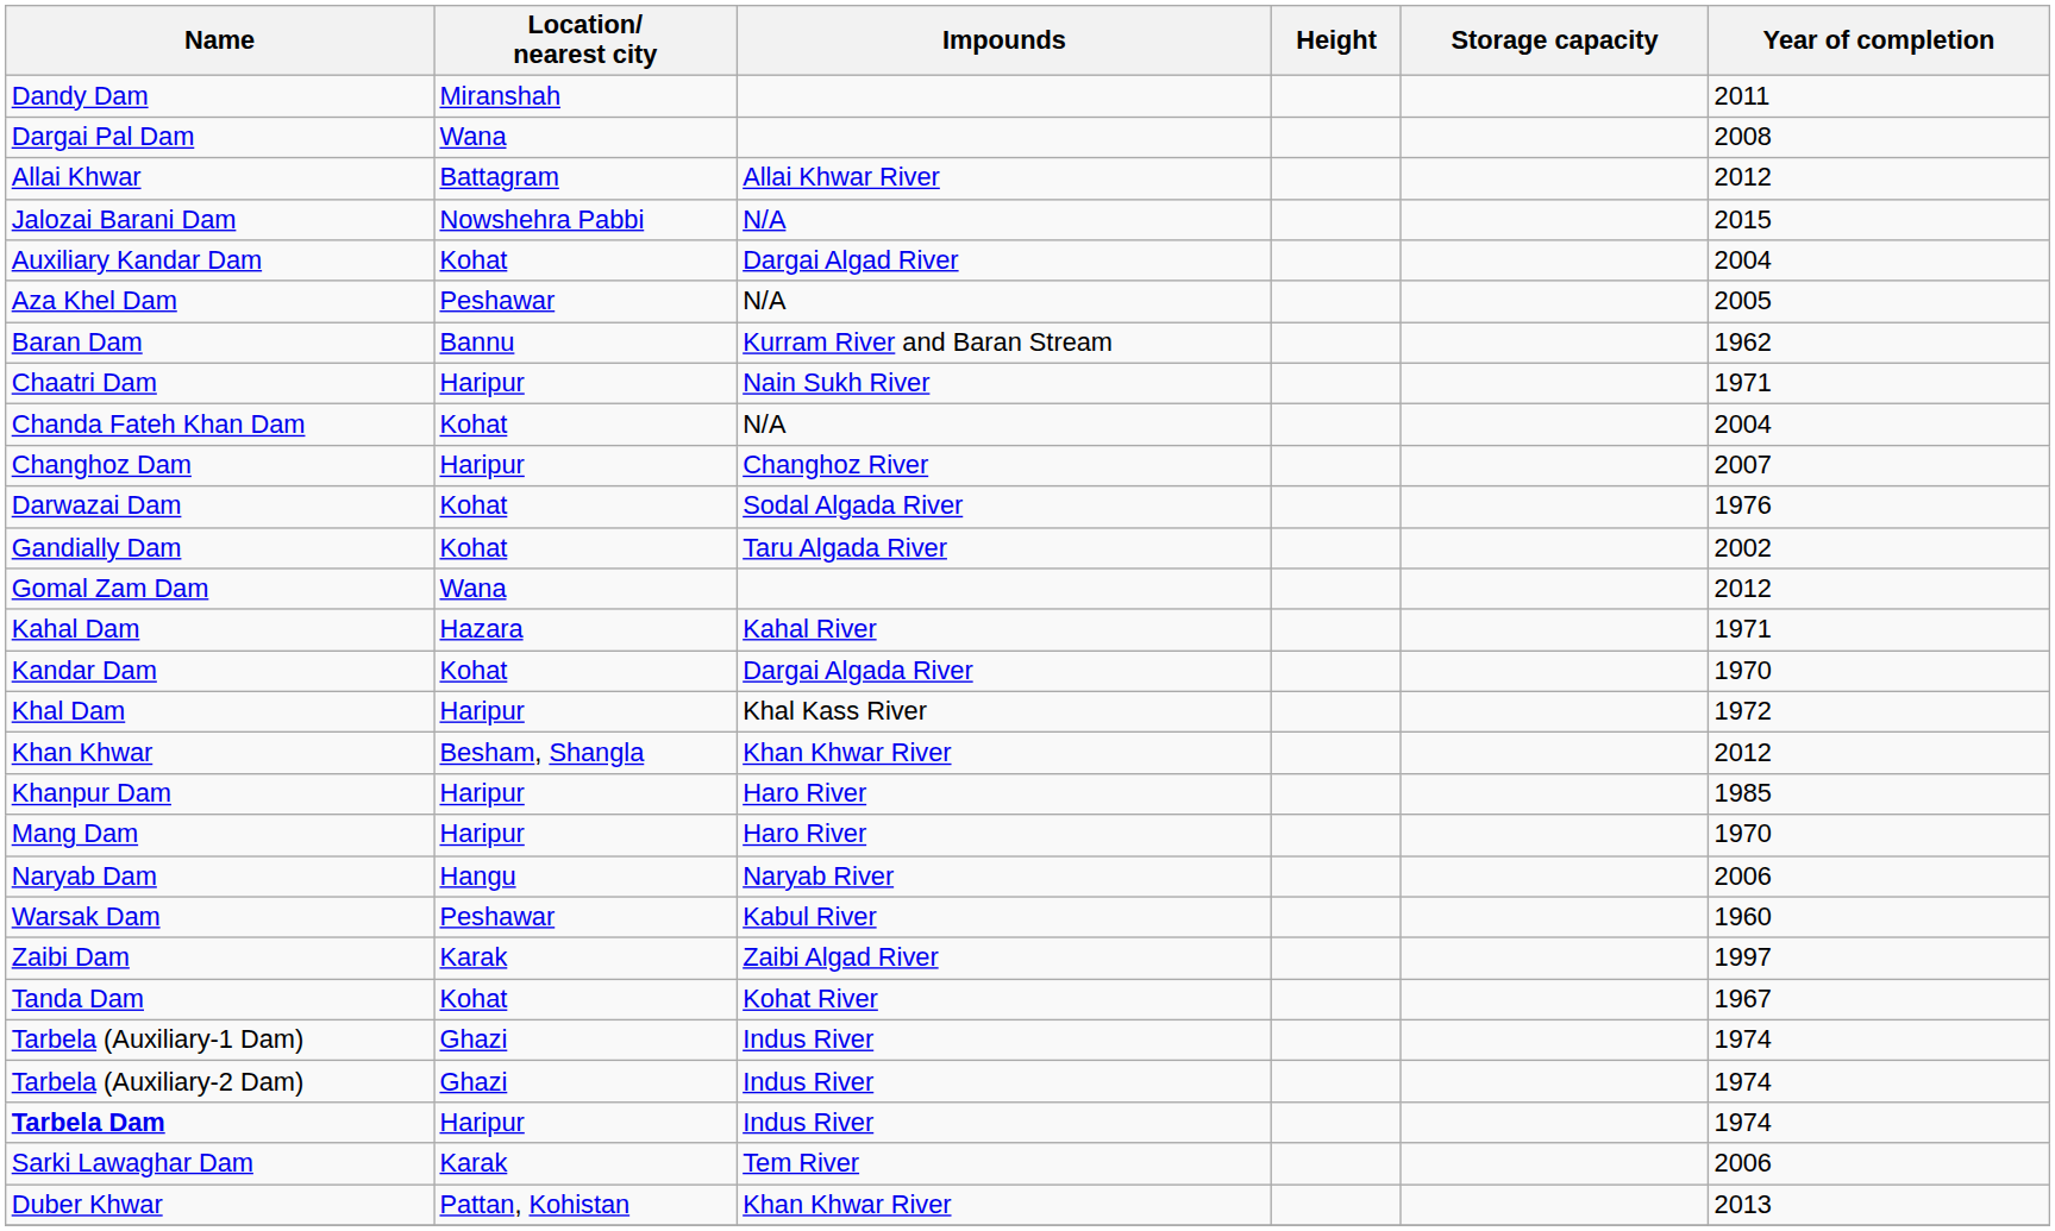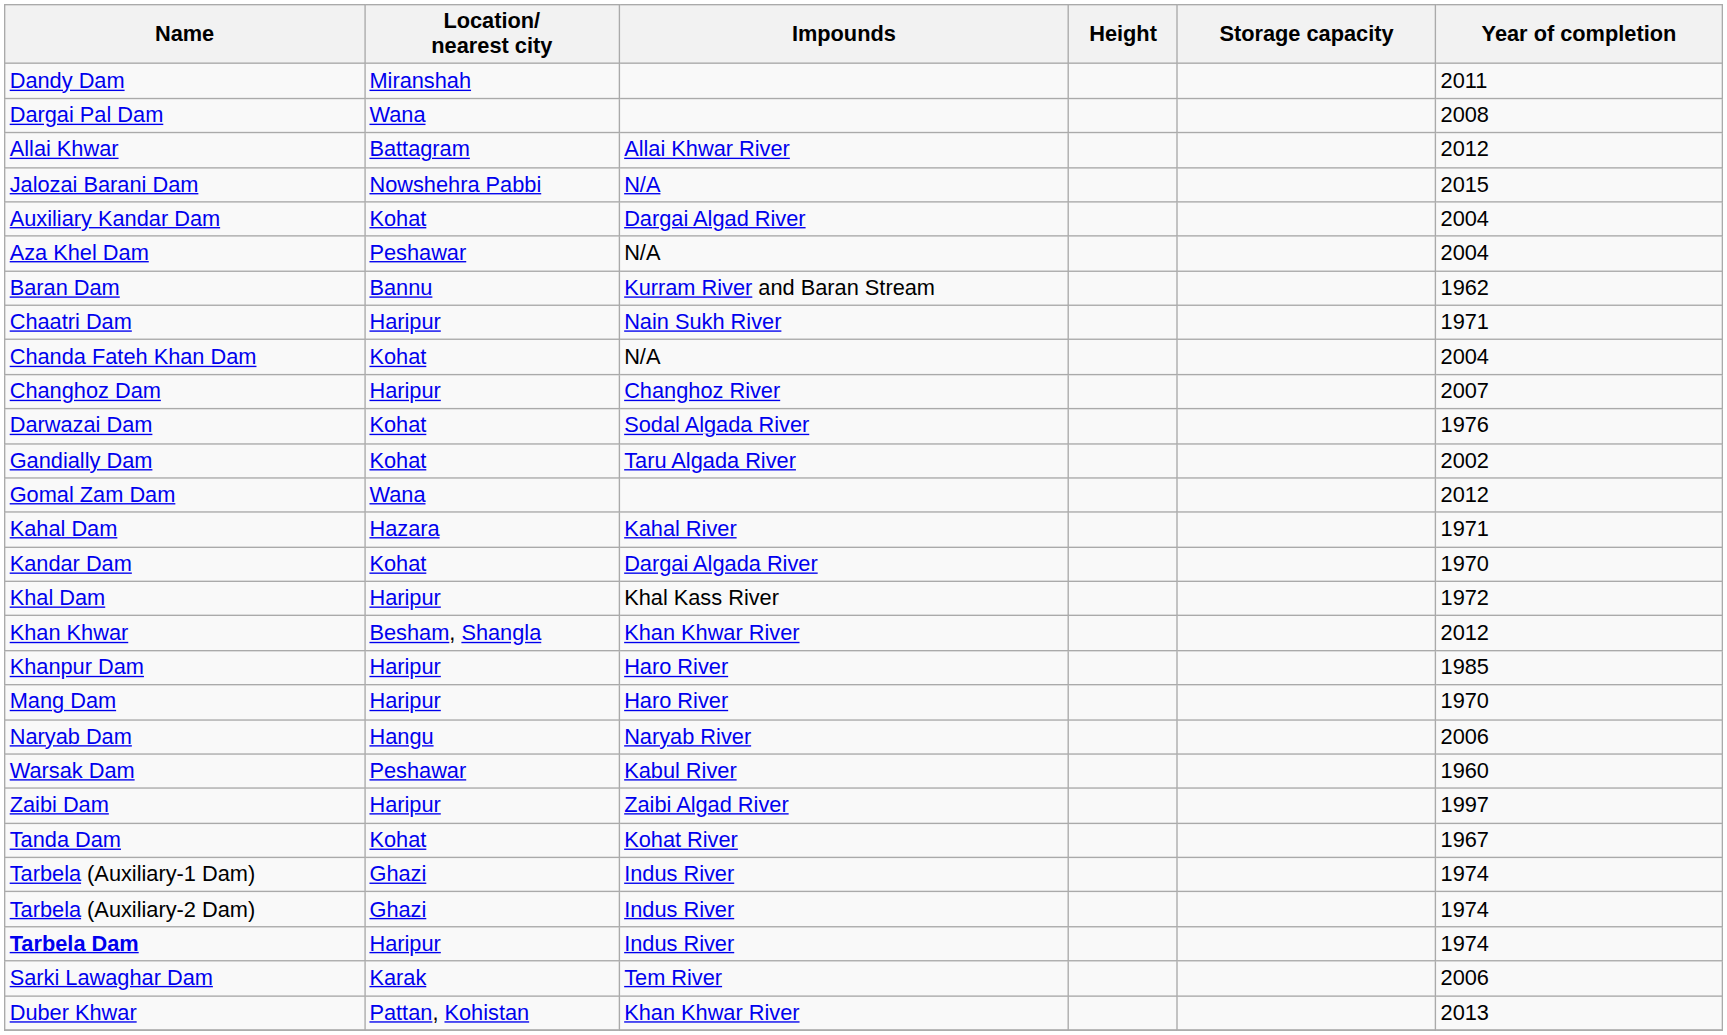Aza Khel Dam | Year of completion: 2005 -> 2004
Zaibi Dam | Location/ nearest city: Karak -> Haripur
